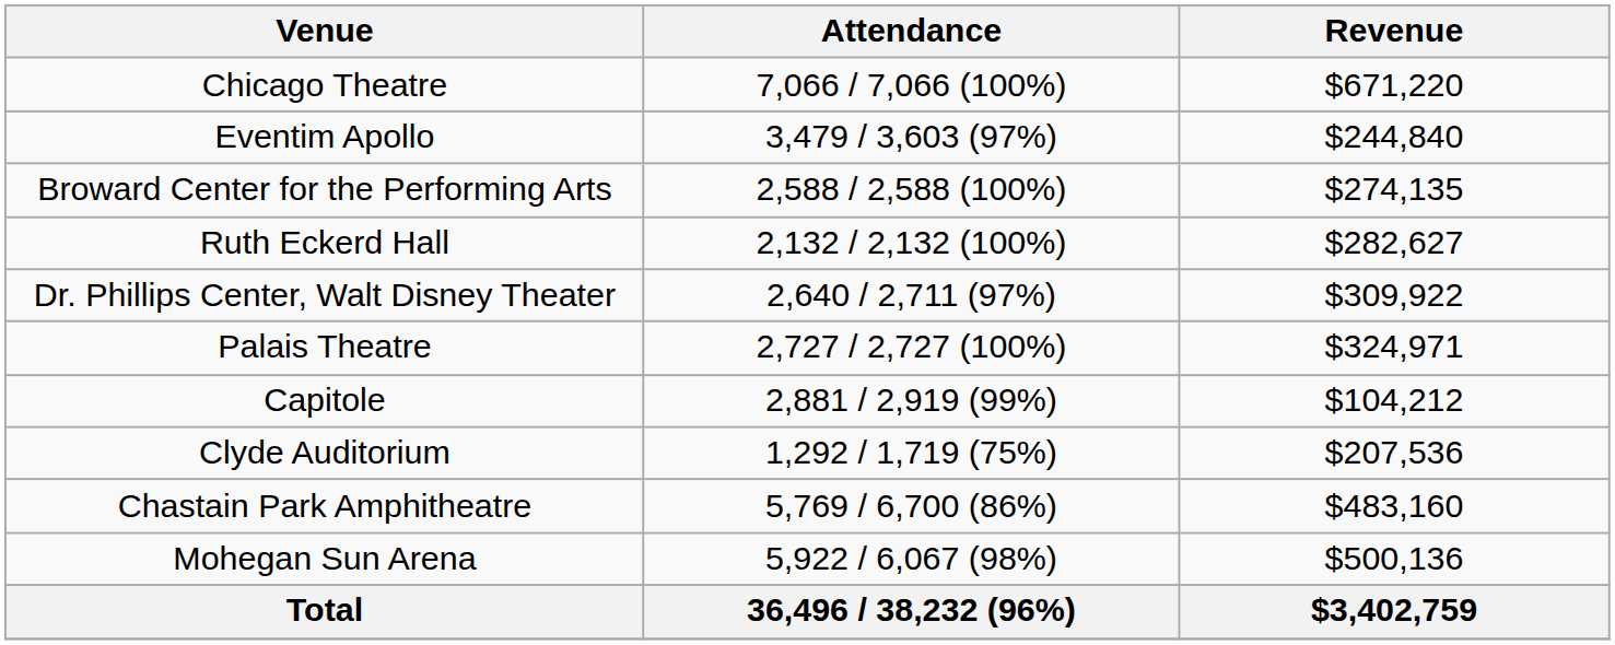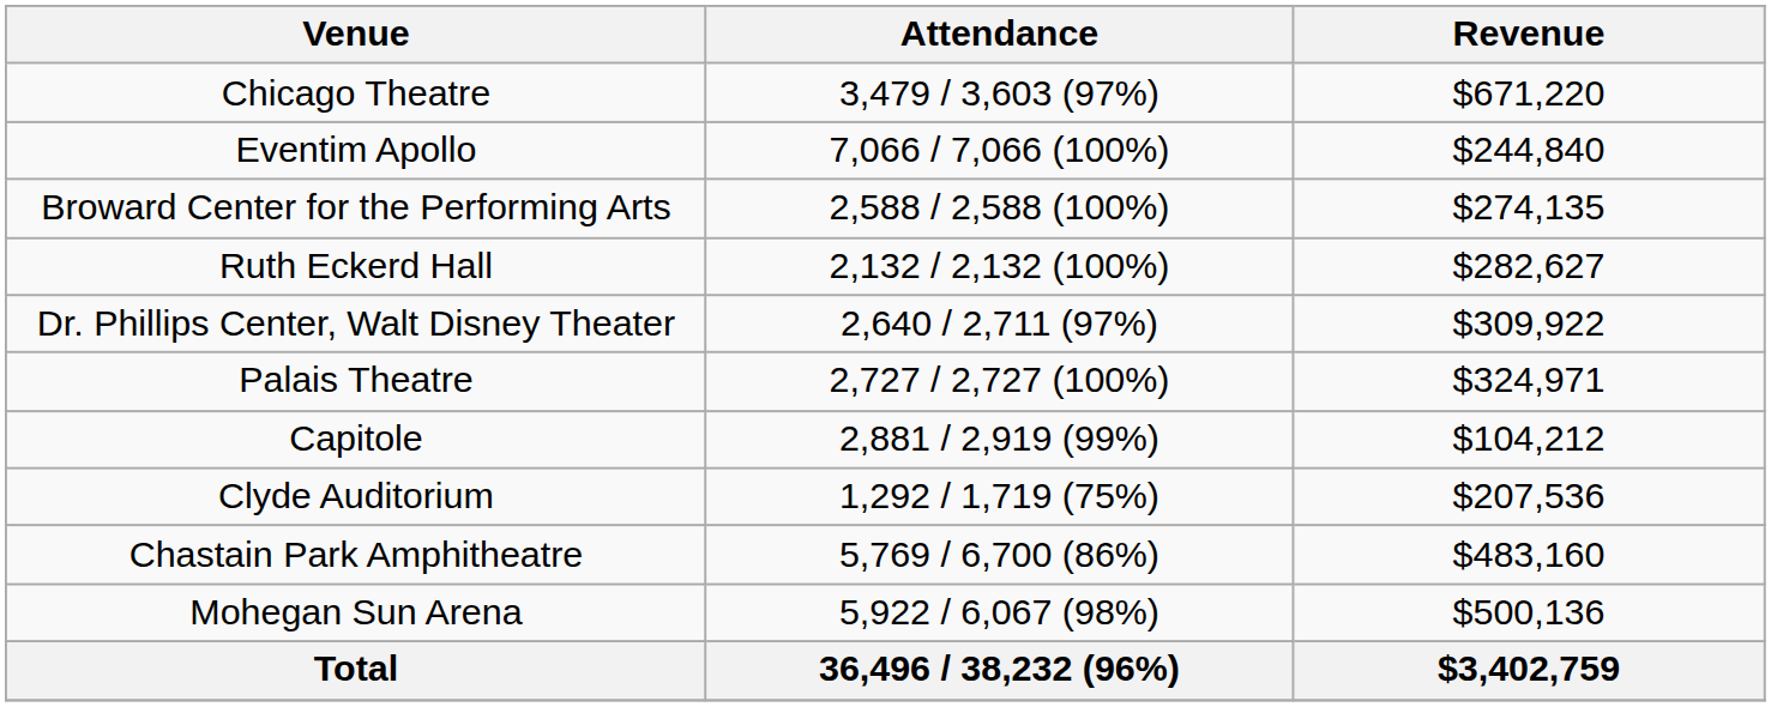Chicago Theatre | Attendance: 7,066 / 7,066 (100%) -> 3,479 / 3,603 (97%)
Eventim Apollo | Attendance: 3,479 / 3,603 (97%) -> 7,066 / 7,066 (100%)
